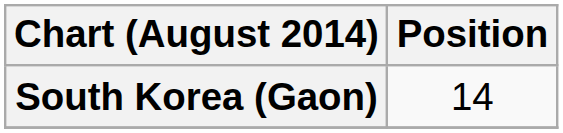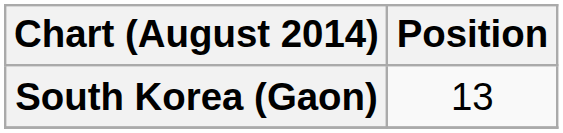South Korea (Gaon) | Position: 14 -> 13
